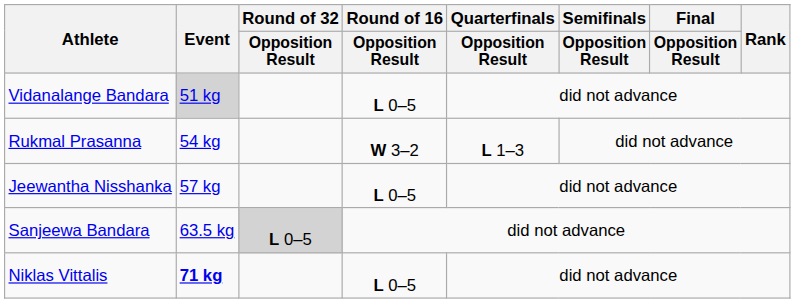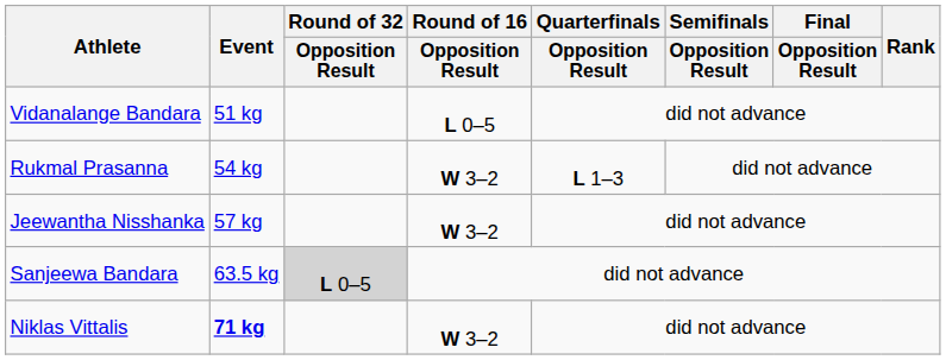Vidanalange Bandara | Event: lightgrey background -> no background
Jeewantha Nisshanka | Round of 16 / Opposition Result: L 0–5 -> W 3–2
Niklas Vittalis | Round of 16 / Opposition Result: L 0–5 -> W 3–2
